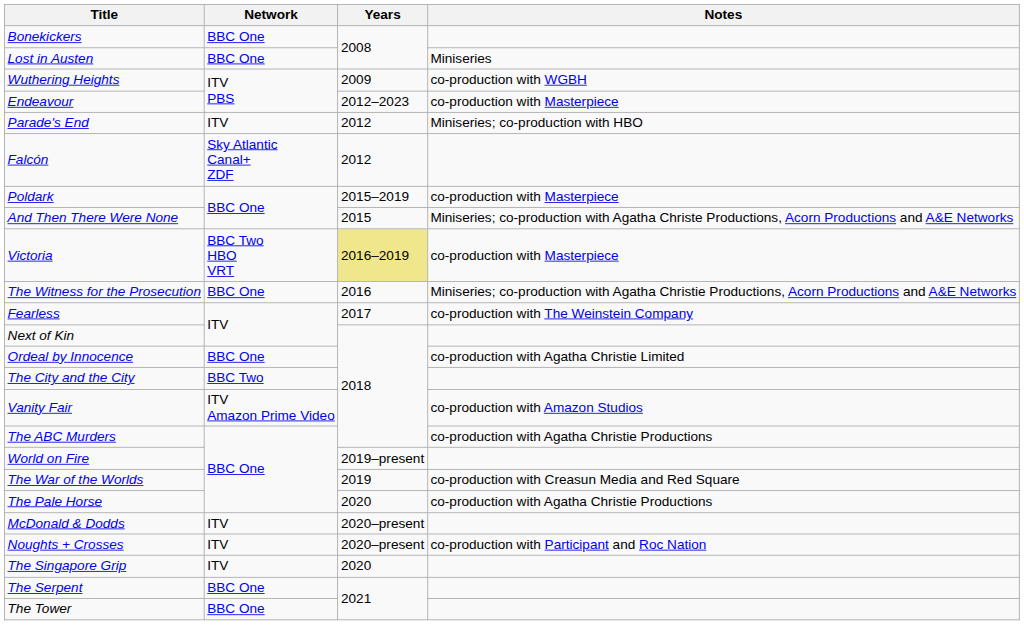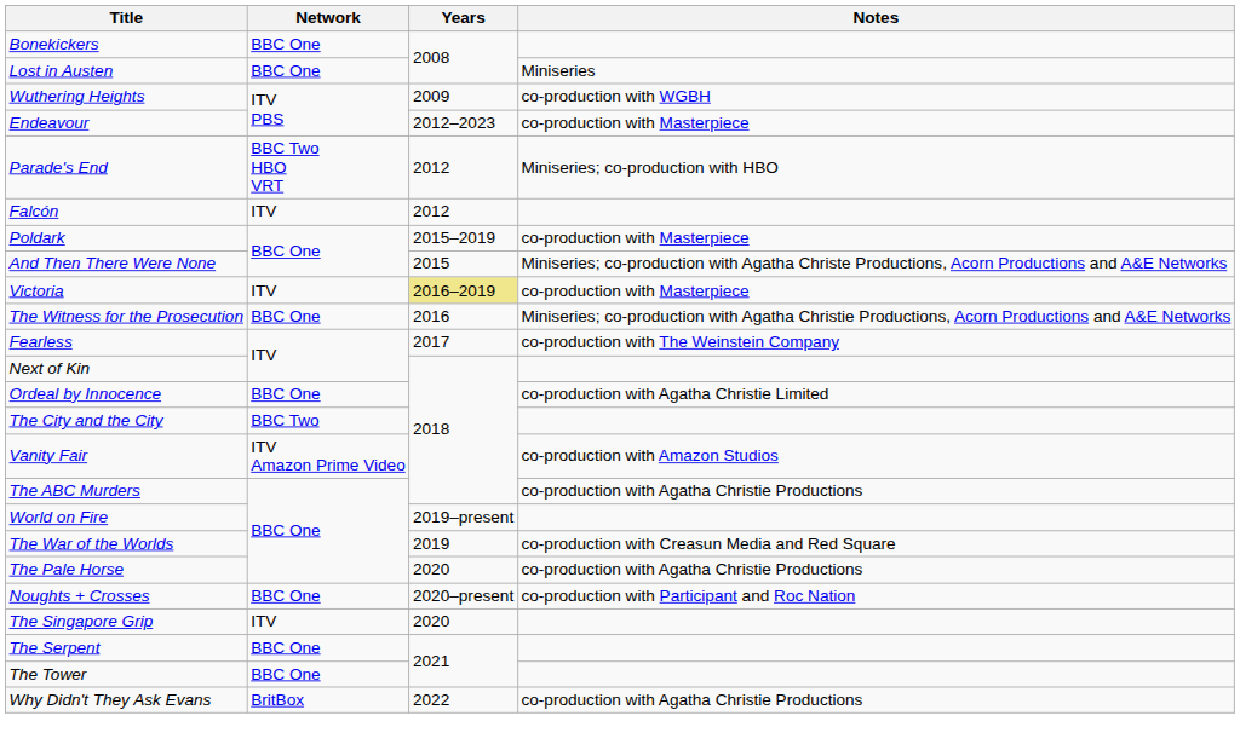Parade's End | Network: ITV -> BBC Two HBO VRT
Falcón | Network: Sky Atlantic Canal+ ZDF -> ITV
Victoria | Network: BBC Two HBO VRT -> ITV
- row: McDonald & Dodds | ITV | 2020–present
Noughts + Crosses | Network: ITV -> BBC One
+ row: Why Didn't They Ask Evans | BritBox | 2022 | co-production with Agatha Christie Productions
